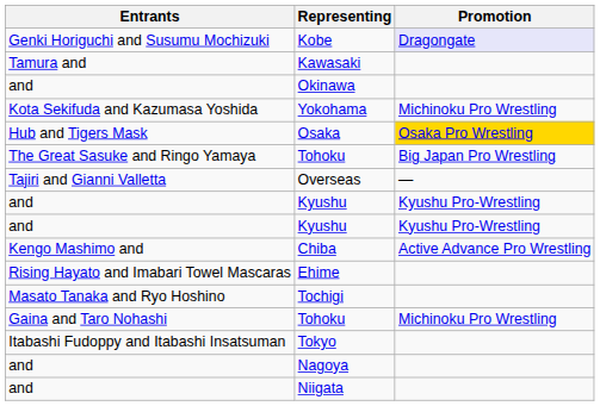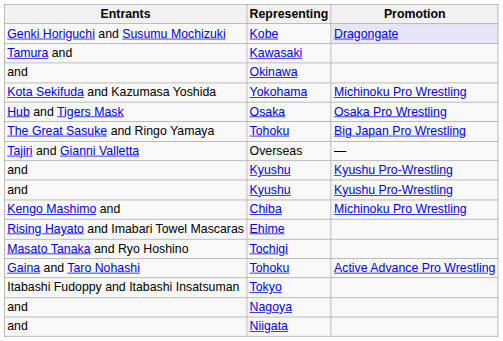Osaka | Promotion: gold background -> no background
Chiba | Promotion: Active Advance Pro Wrestling -> Michinoku Pro Wrestling
Gaina and Taro Nohashi / Tohoku | Promotion: Michinoku Pro Wrestling -> Active Advance Pro Wrestling
